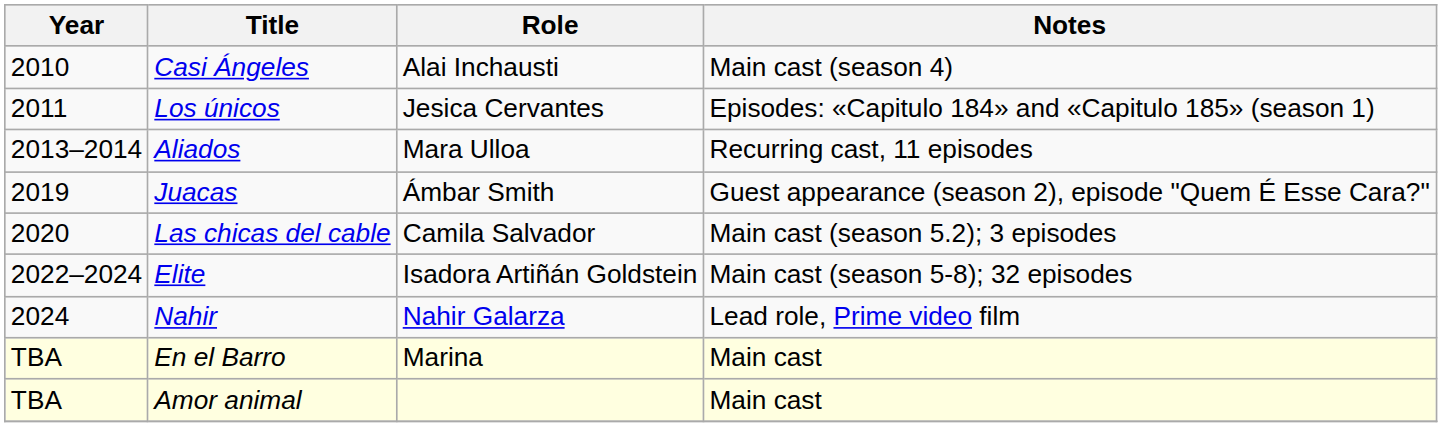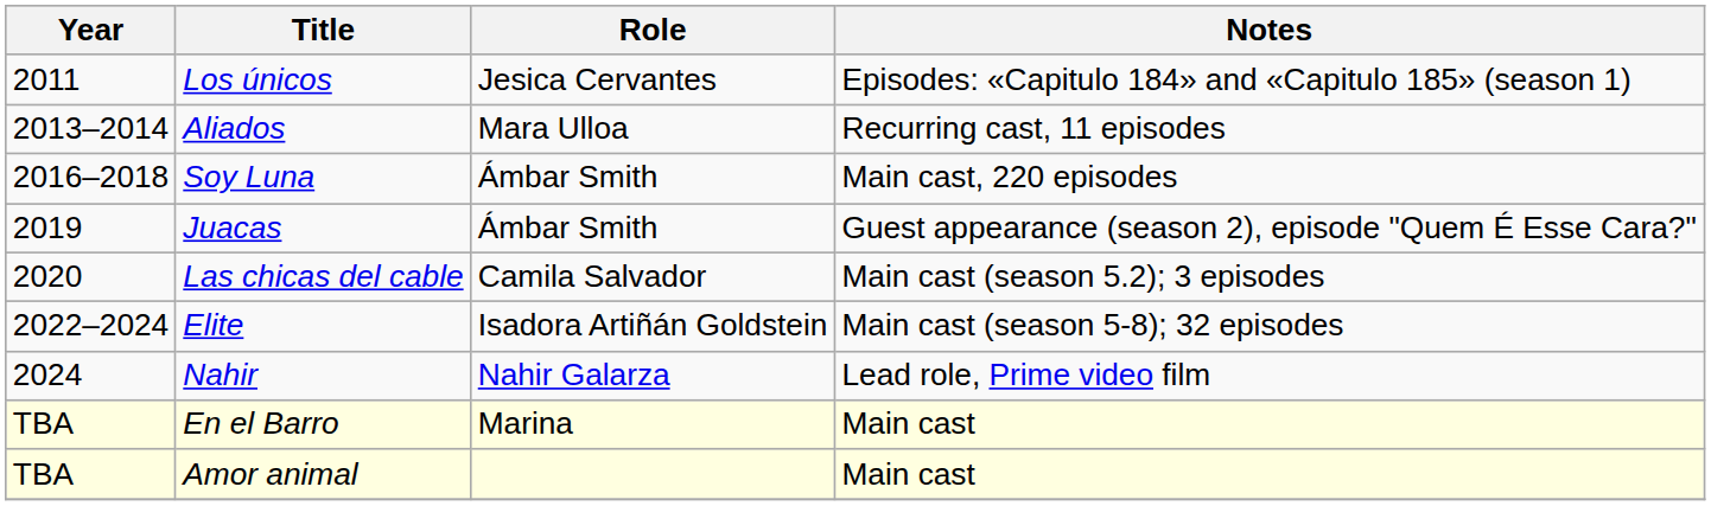- row: 2010 | Casi Ángeles | Alai Inchausti | Main cast (season 4)
+ row: 2016–2018 | Soy Luna | Ámbar Smith | Main cast, 220 episodes
